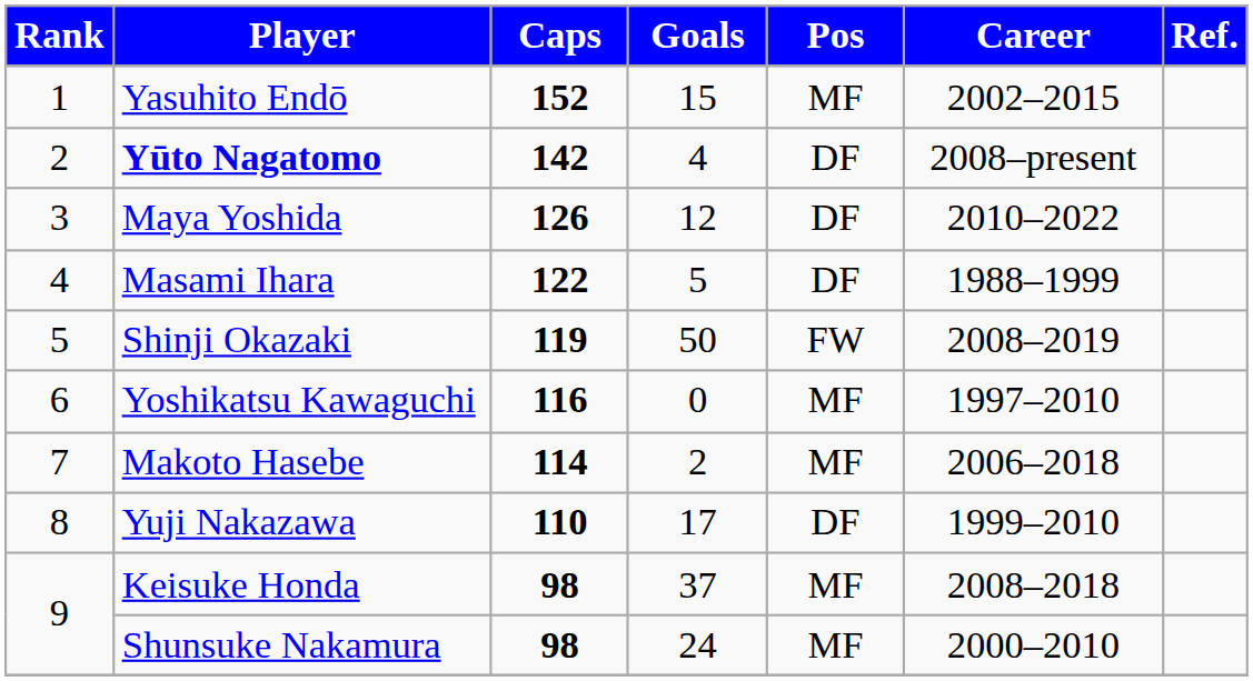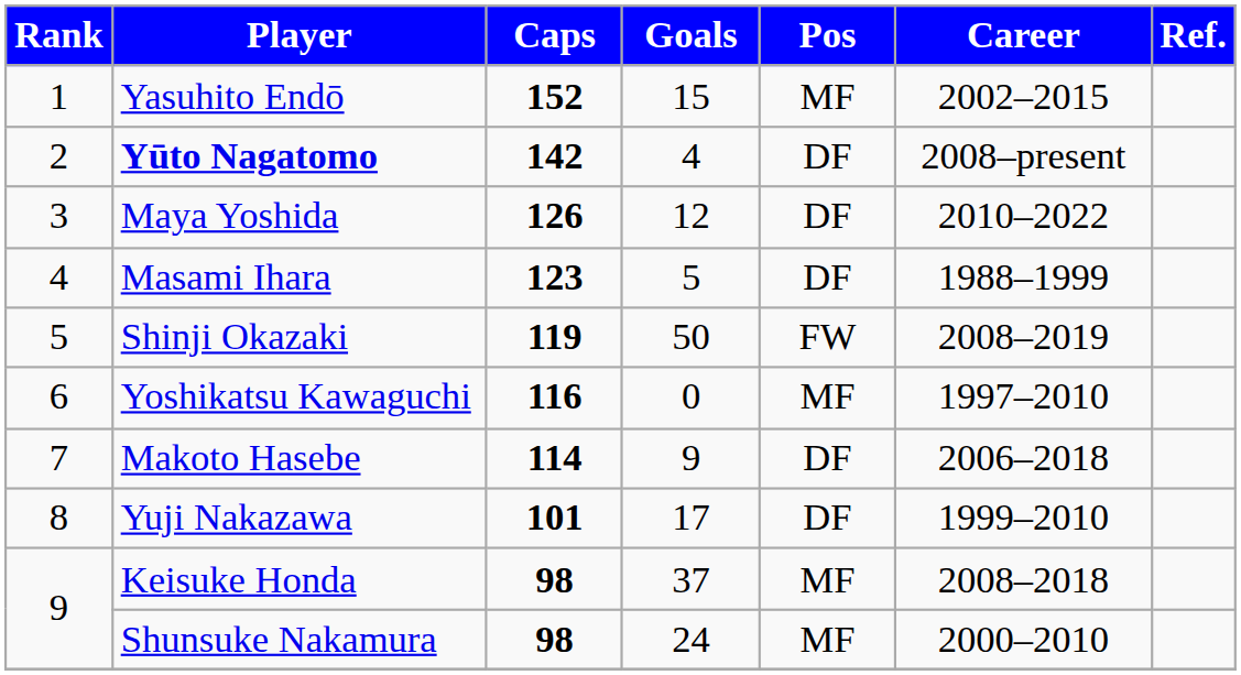Masami Ihara | Caps: 122 -> 123
Makoto Hasebe | Goals: 2 -> 9
Makoto Hasebe | Pos: MF -> DF
Yuji Nakazawa | Caps: 110 -> 101
